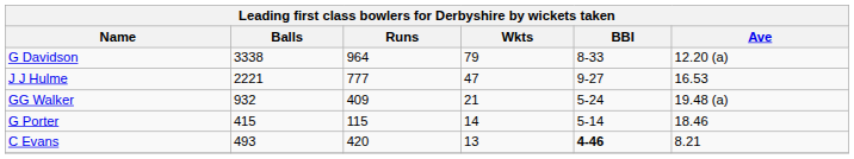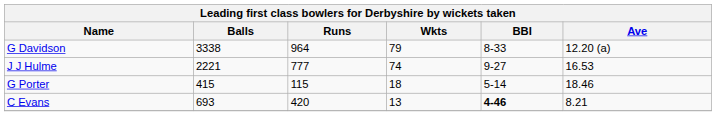J J Hulme | Wkts: 47 -> 74
- row: GG Walker | 932 | 409 | 21 | 5-24 | 19.48 (a)
G Porter | Wkts: 14 -> 18
C Evans | Balls: 493 -> 693
